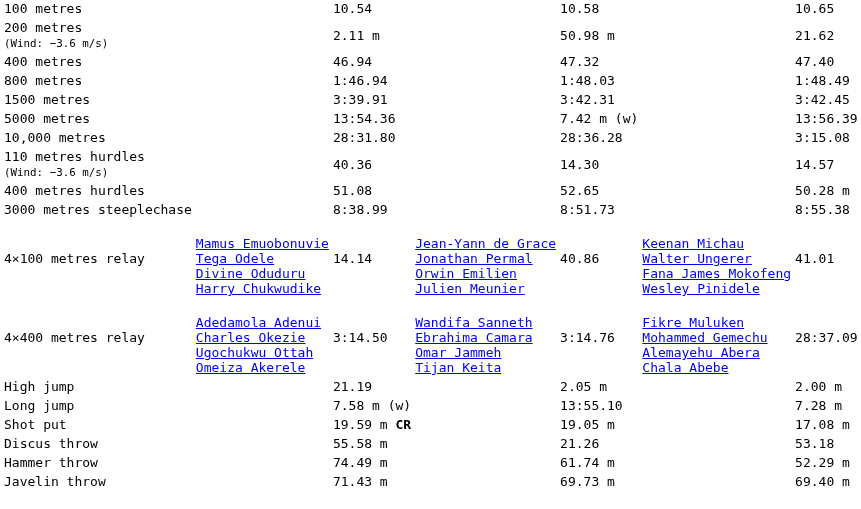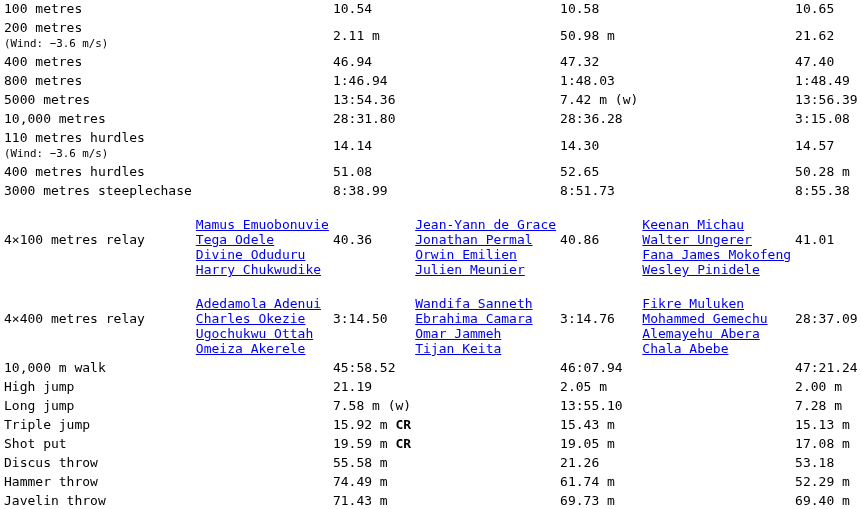- row: 1500 metres | 3:39.91 | 3:42.31 | 3:42.45
110 metres hurdles (Wind: −3.6 m/s) | column 3: 40.36 -> 14.14
4×100 metres relay | column 3: 14.14 -> 40.36
+ row: 10,000 m walk | 45:58.52 | 46:07.94 | 47:21.24
+ row: Triple jump | 15.92 m CR | 15.43 m | 15.13 m
